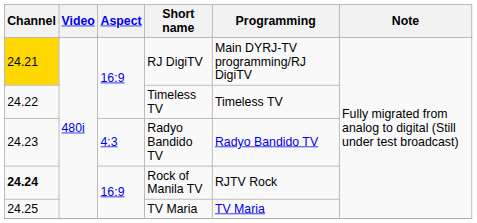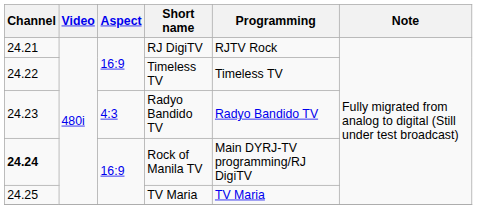RJ DigiTV | Channel: gold background -> no background
RJ DigiTV | Programming: Main DYRJ-TV programming/RJ DigiTV -> RJTV Rock
Rock of Manila TV | Programming: RJTV Rock -> Main DYRJ-TV programming/RJ DigiTV
